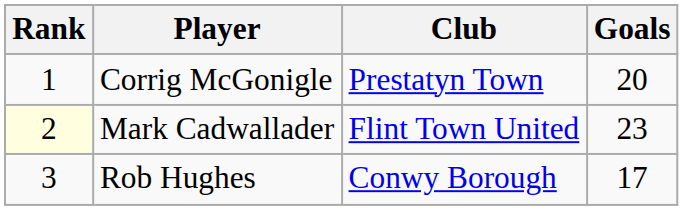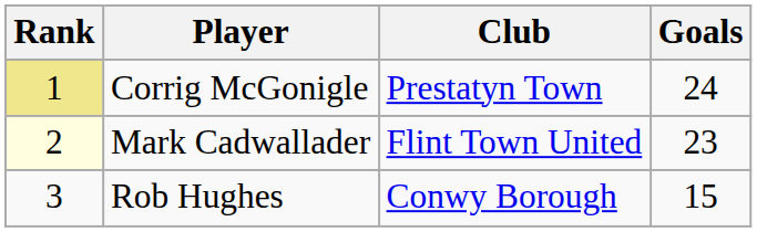Corrig McGonigle | Rank: no background -> khaki background
Corrig McGonigle | Goals: 20 -> 24
Rob Hughes | Goals: 17 -> 15
